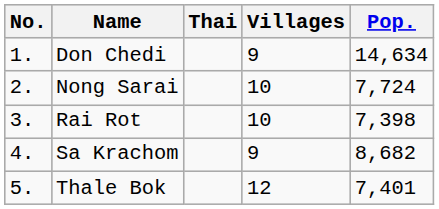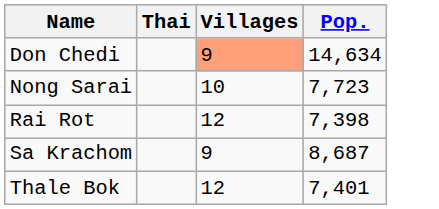- column: No. | 1. | 2. | 3. | 4. | 5.
Don Chedi | Villages: no background -> lightsalmon background
Nong Sarai | Pop.: 7,724 -> 7,723
Rai Rot | Villages: 10 -> 12
Sa Krachom | Pop.: 8,682 -> 8,687
